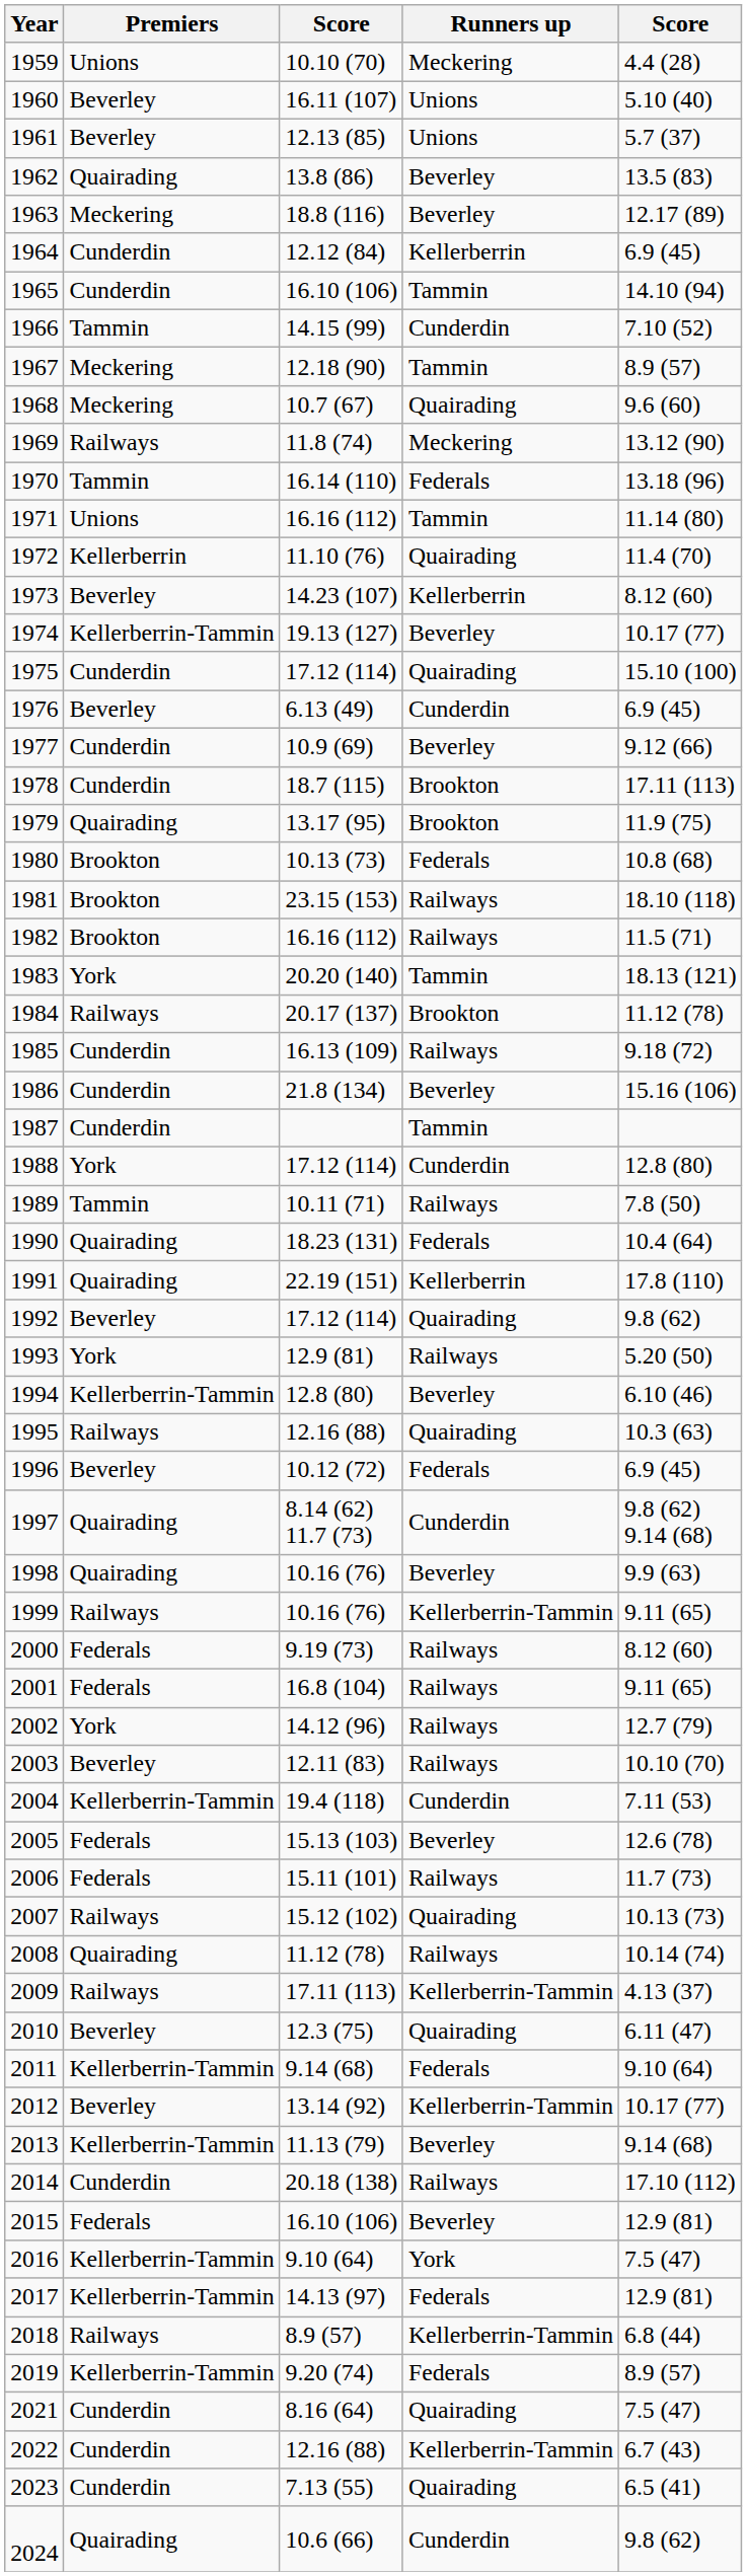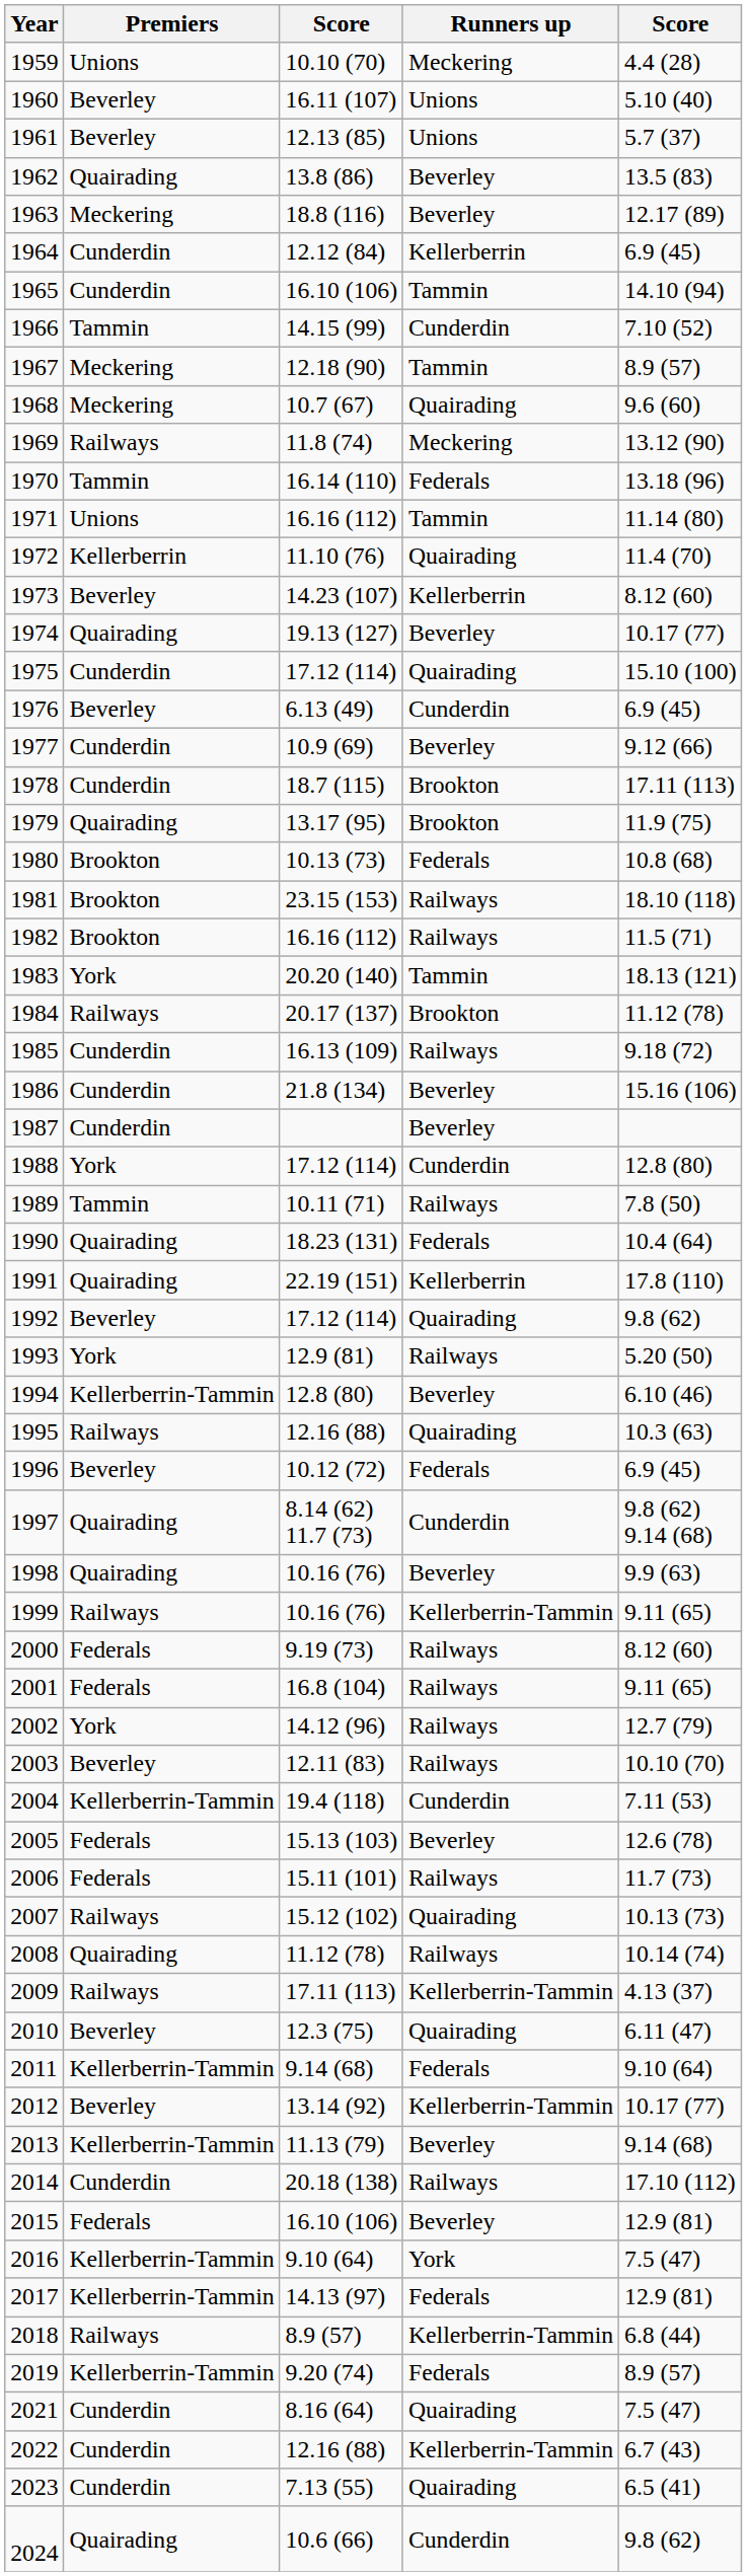1974 | Premiers: Kellerberrin-Tammin -> Quairading
1987 | Runners up: Tammin -> Beverley
